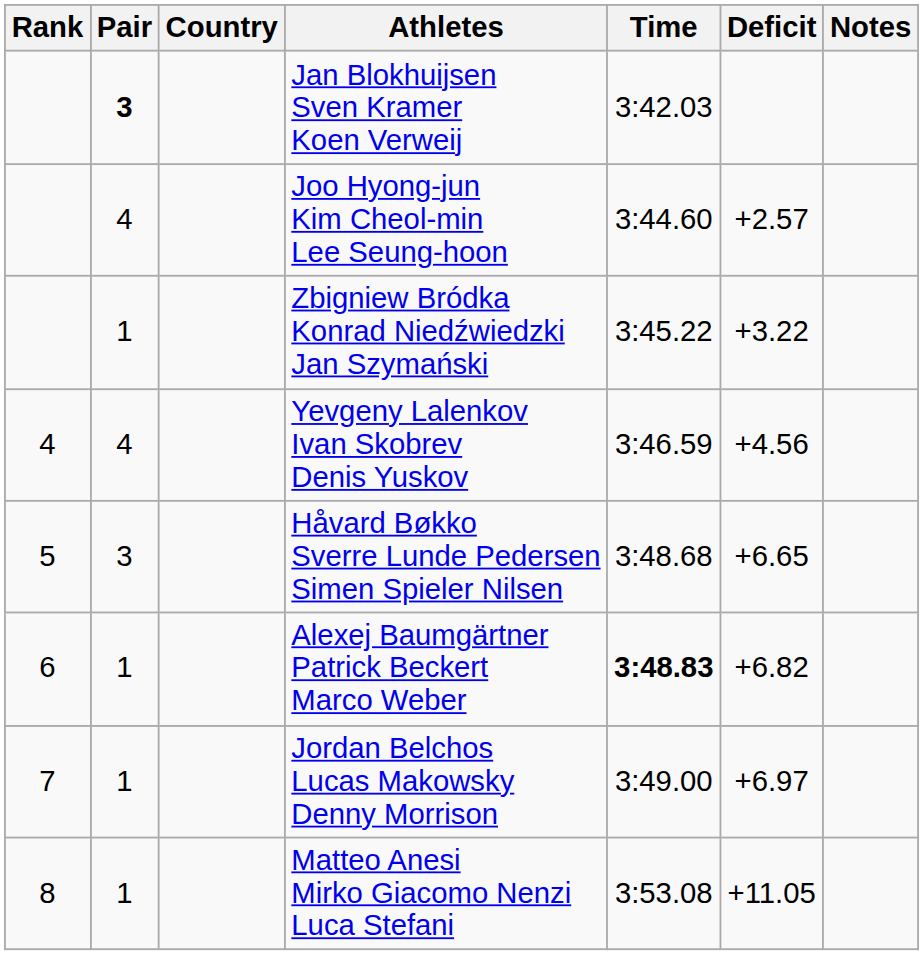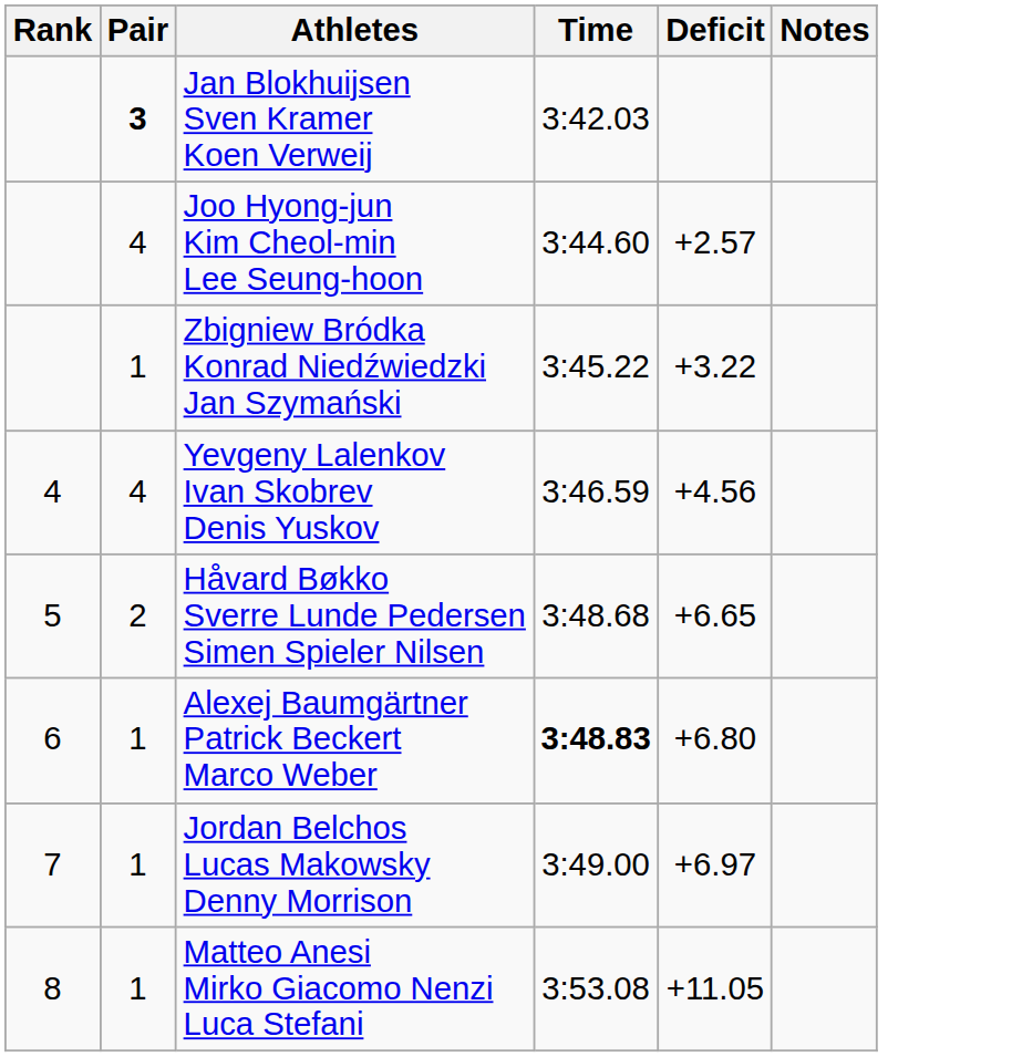- column: Country
Håvard Bøkko Sverre Lunde Pedersen Simen Spieler Nilsen | Pair: 3 -> 2
Alexej Baumgärtner Patrick Beckert Marco Weber | Deficit: +6.82 -> +6.80
